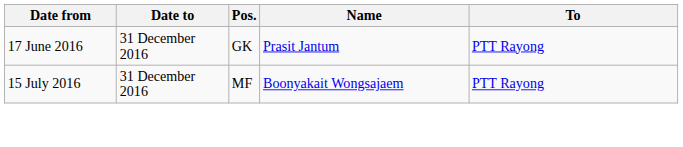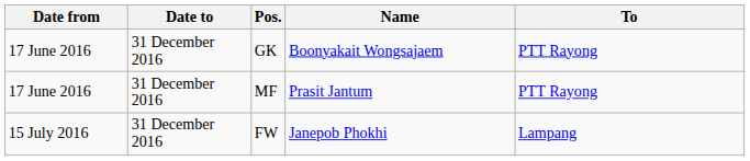GK | Name: Prasit Jantum -> Boonyakait Wongsajaem
MF | Date from: 15 July 2016 -> 17 June 2016
MF | Name: Boonyakait Wongsajaem -> Prasit Jantum
+ row: 15 July 2016 | 31 December 2016 | FW | Janepob Phokhi | Lampang
